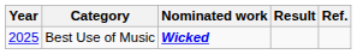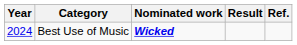Best Use of Music | Year: 2025 -> 2024
